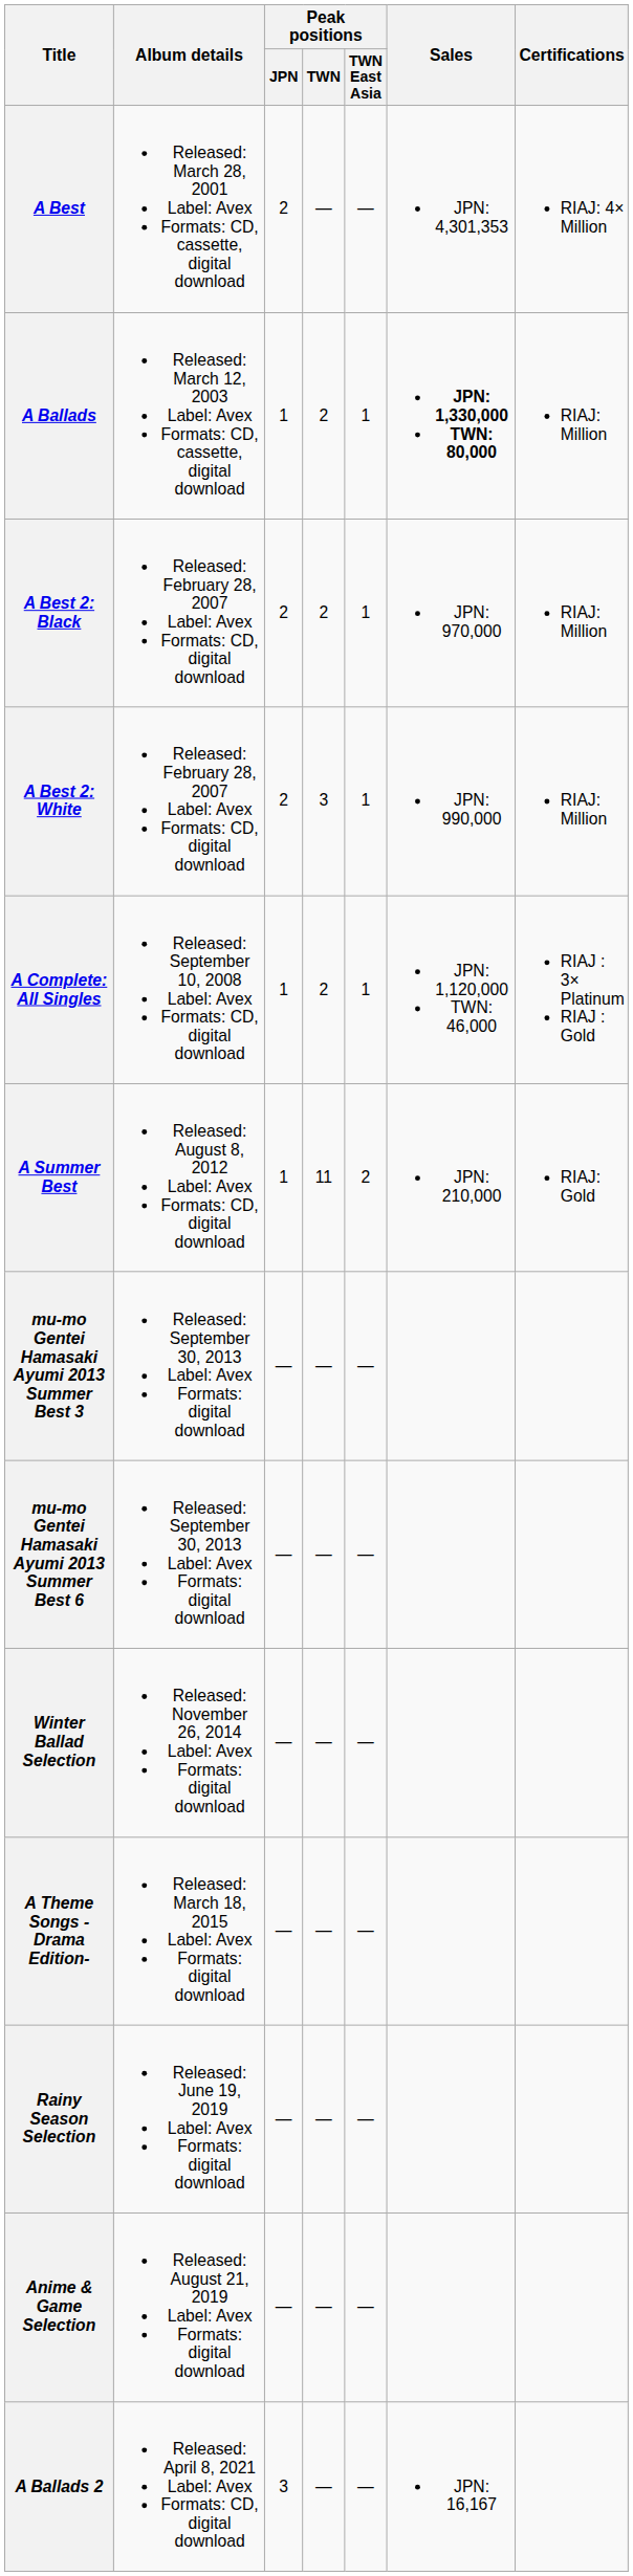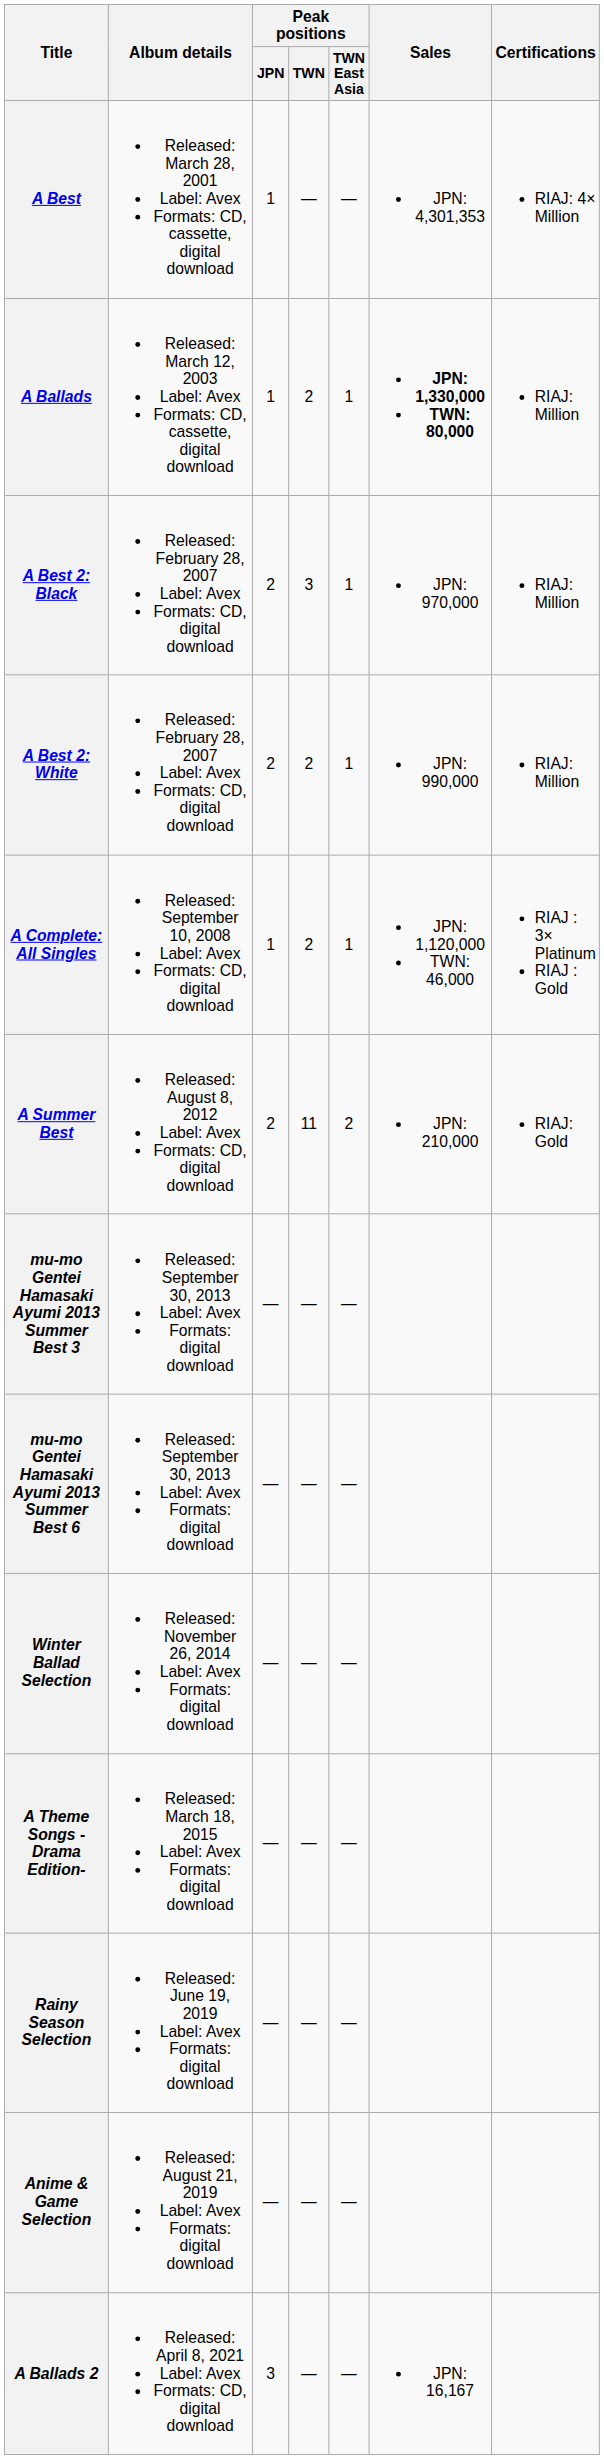A Best | Peak positions / JPN: 2 -> 1
A Best 2: Black | Peak positions / TWN: 2 -> 3
A Best 2: White | Peak positions / TWN: 3 -> 2
A Summer Best | Peak positions / JPN: 1 -> 2
